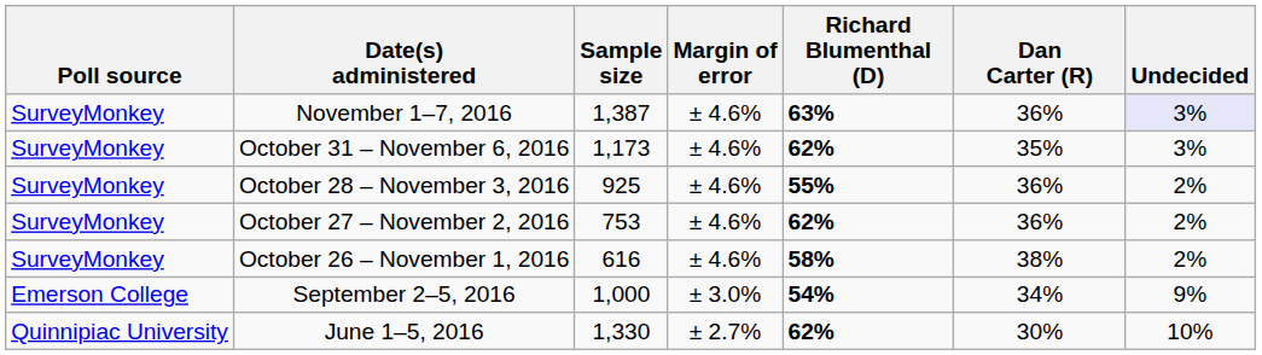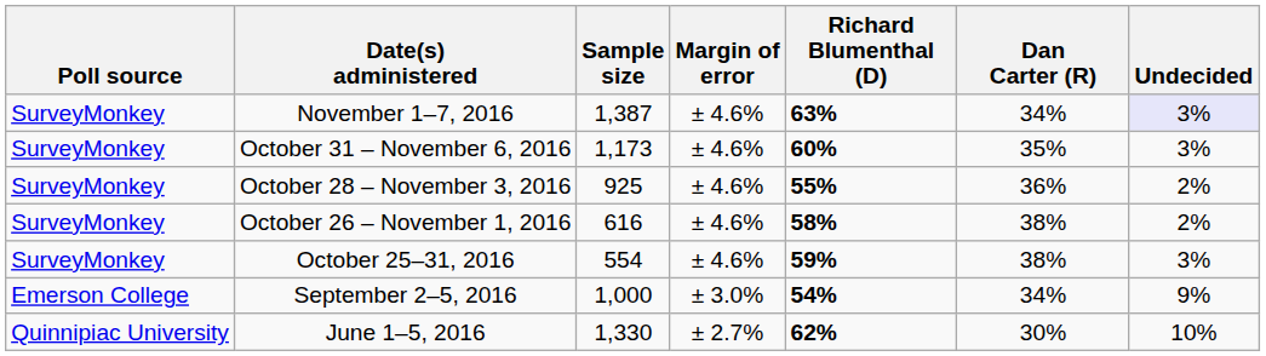November 1–7, 2016 | Dan Carter (R): 36% -> 34%
October 31 – November 6, 2016 | Richard Blumenthal (D): 62% -> 60%
- row: SurveyMonkey | October 27 – November 2, 2016 | 753 | ± 4.6% | 62% | 36% | 2%
+ row: SurveyMonkey | October 25–31, 2016 | 554 | ± 4.6% | 59% | 38% | 3%
